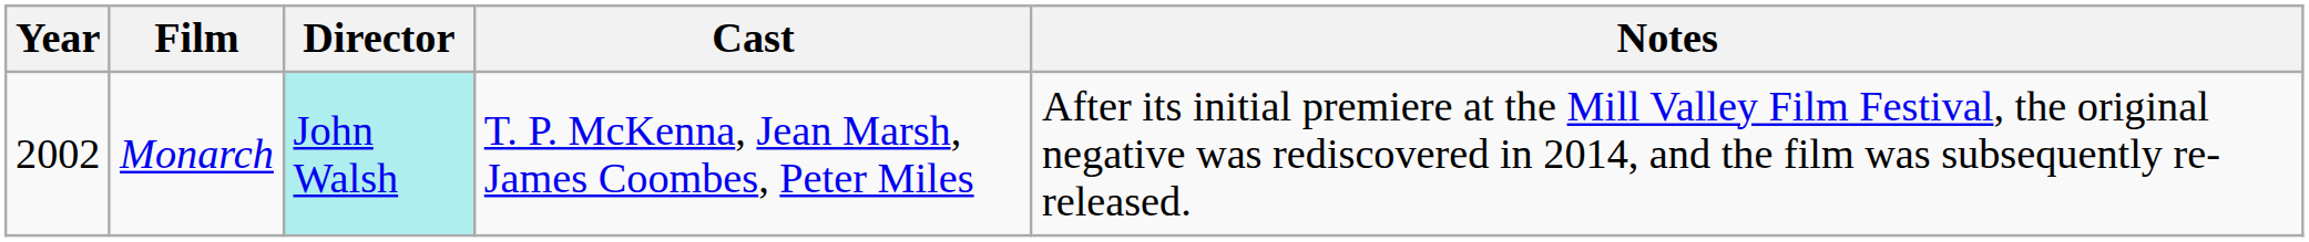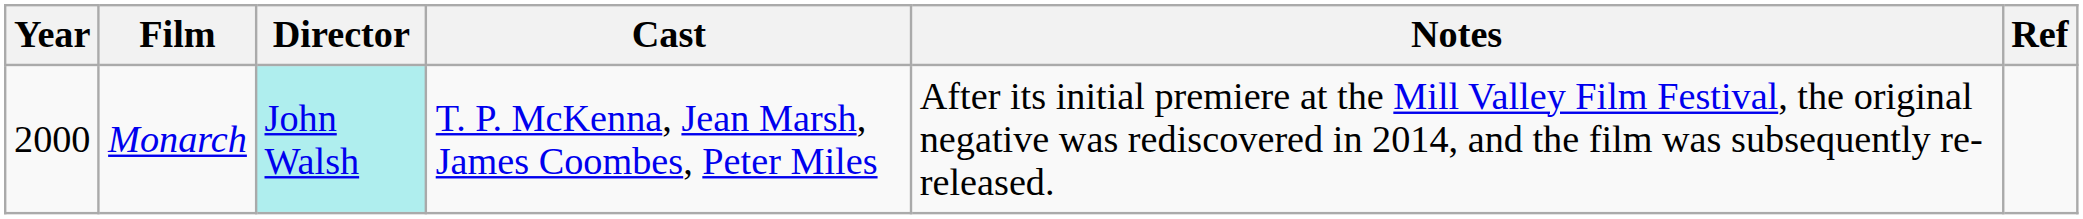+ column: Ref
Monarch | Year: 2002 -> 2000
